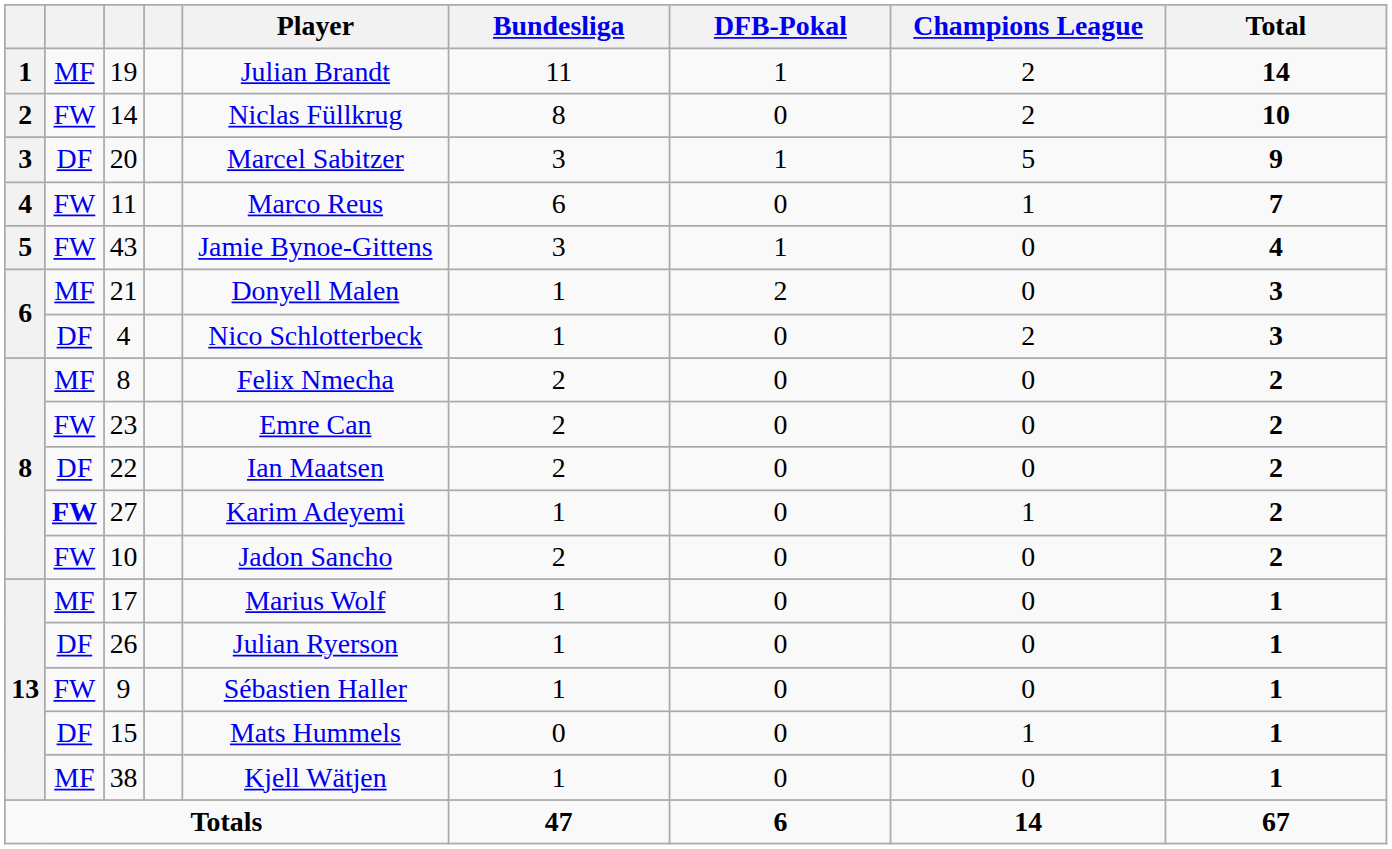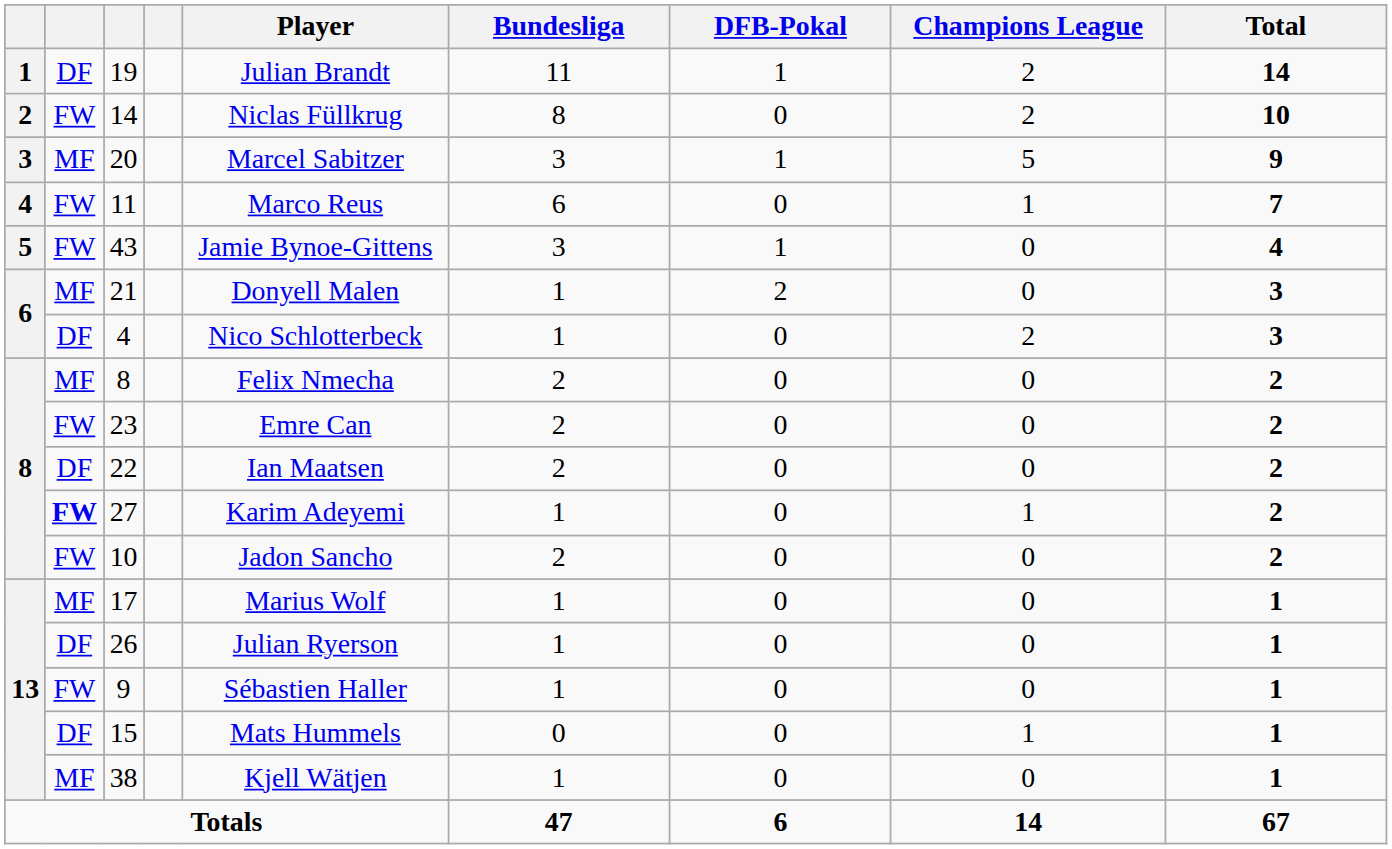19 | column 2: MF -> DF
20 | column 2: DF -> MF
